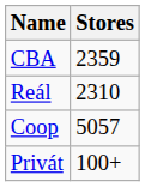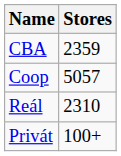rows swapped: Coop <-> Reál
